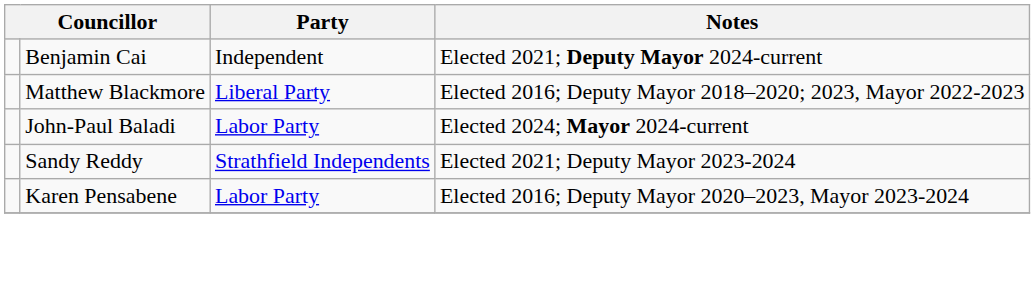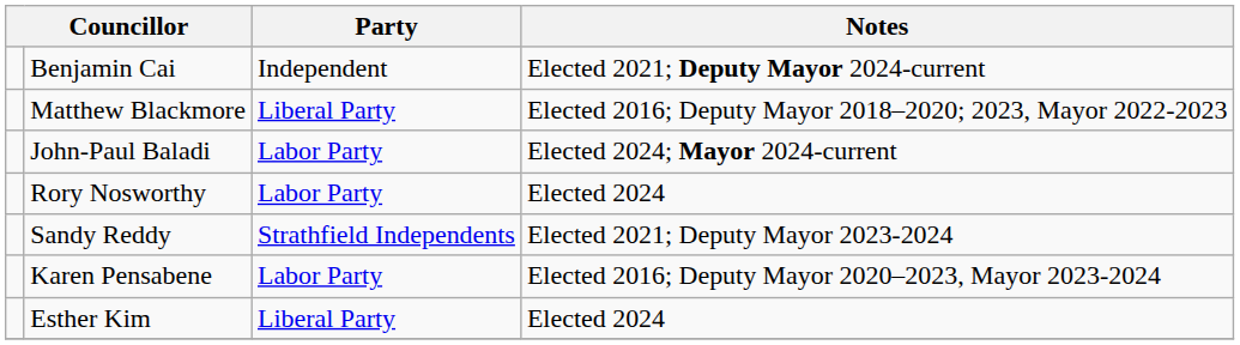+ row: Rory Nosworthy | Labor Party | Elected 2024
+ row: Esther Kim | Liberal Party | Elected 2024
